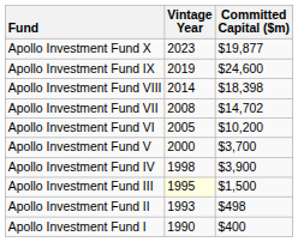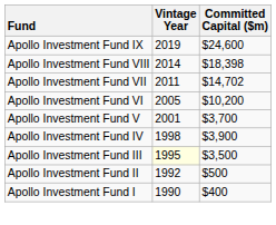- row: Apollo Investment Fund X | 2023 | $19,877
Apollo Investment Fund VII | Vintage Year: 2008 -> 2011
Apollo Investment Fund V | Vintage Year: 2000 -> 2001
Apollo Investment Fund III | Committed Capital ($m): $1,500 -> $3,500
Apollo Investment Fund II | Vintage Year: 1993 -> 1992
Apollo Investment Fund II | Committed Capital ($m): $498 -> $500
